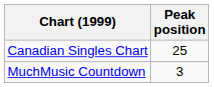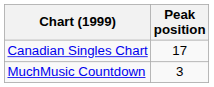Canadian Singles Chart | Peak position: 25 -> 17
